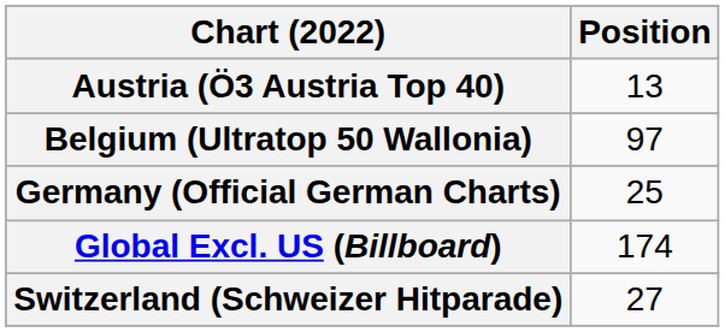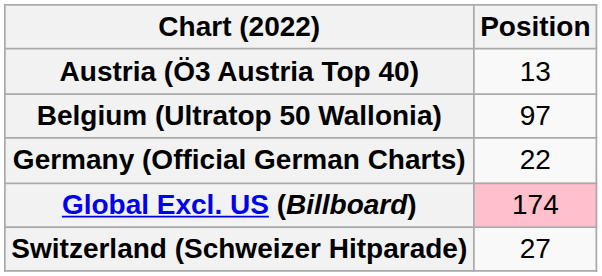Germany (Official German Charts) | Position: 25 -> 22
Global Excl. US (Billboard) | Position: no background -> pink background
